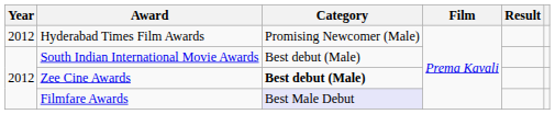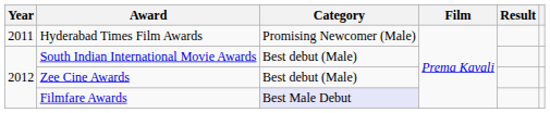Hyderabad Times Film Awards | Year: 2012 -> 2011
Zee Cine Awards | Category: bold -> normal
